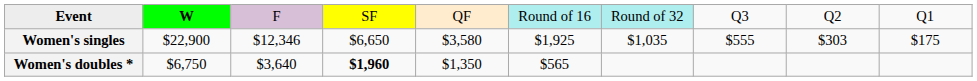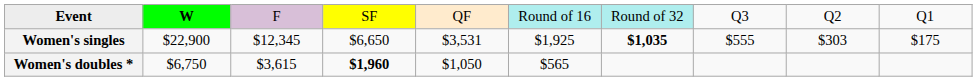Women's singles | column 3: $12,346 -> $12,345
Women's singles | column 5: $3,580 -> $3,531
Women's singles | column 7: normal -> bold
Women's doubles * | column 3: $3,640 -> $3,615
Women's doubles * | column 5: $1,350 -> $1,050
